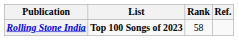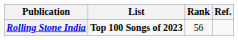Rolling Stone India | Rank: 58 -> 56
